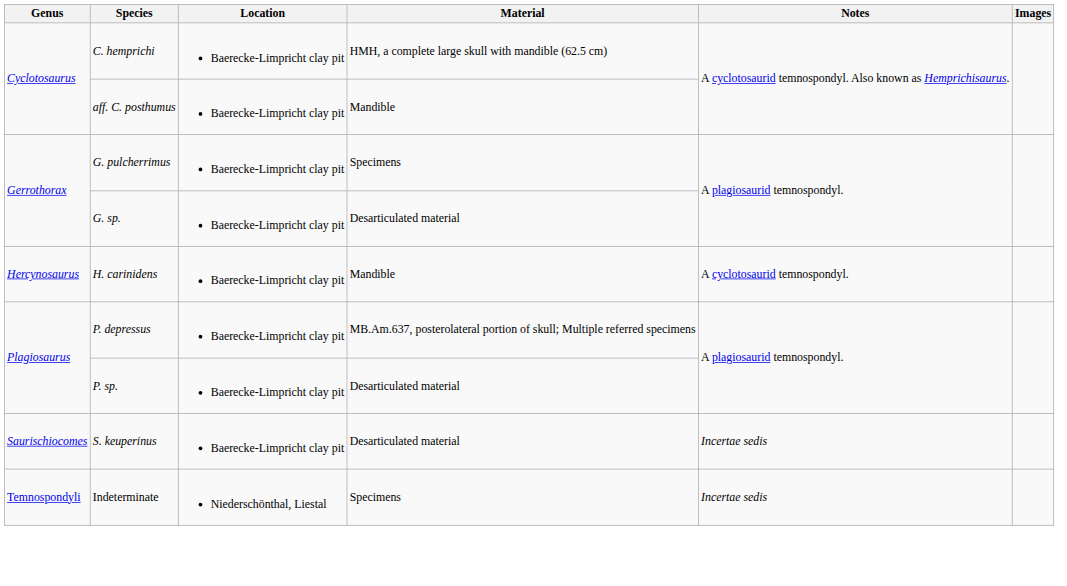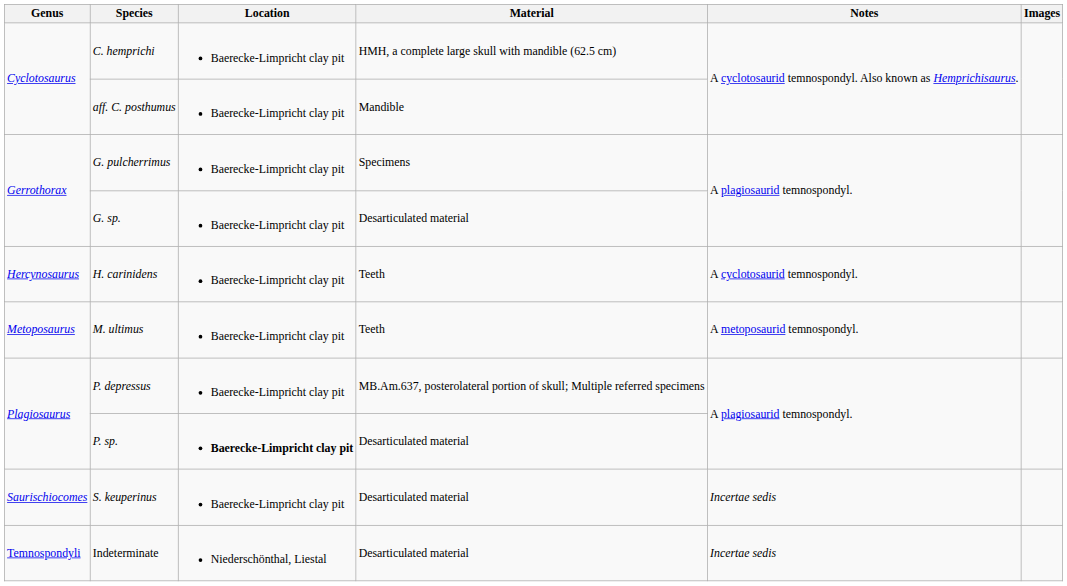H. carinidens | Material: Mandible -> Teeth
+ row: Metoposaurus | M. ultimus | Baerecke-Limpricht clay pit | Teeth | A metoposaurid temnospondyl.
P. sp. | Location: normal -> bold
Indeterminate | Material: Specimens -> Desarticulated material
